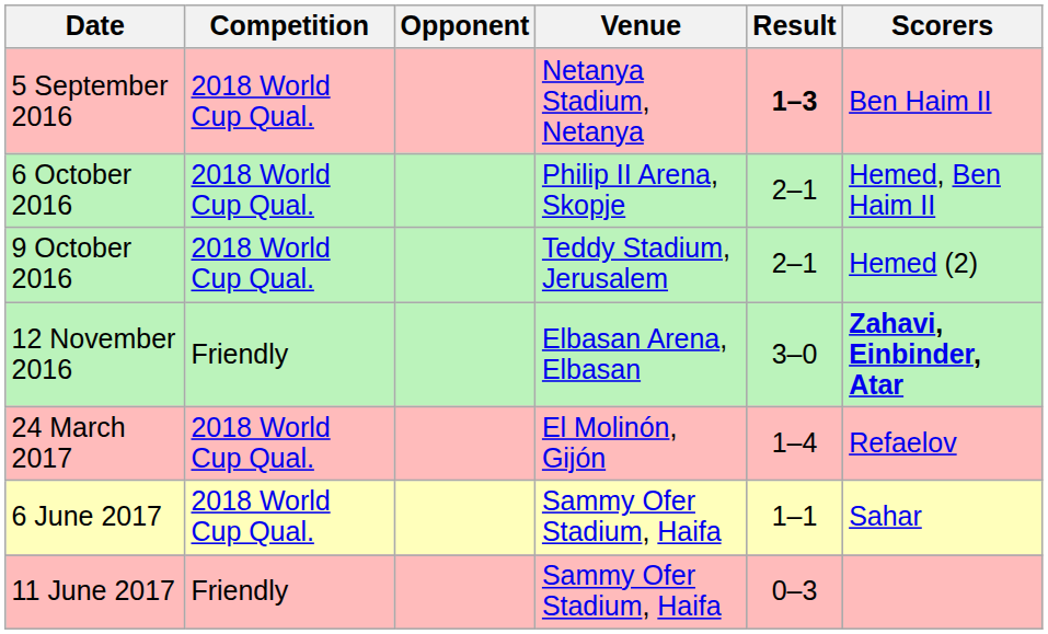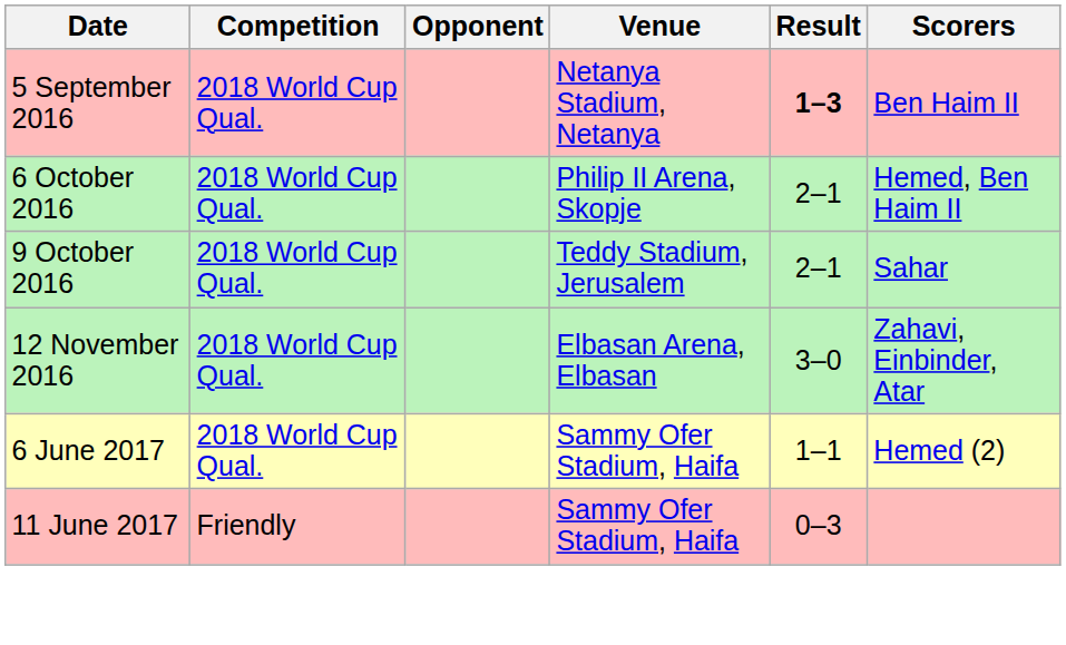9 October 2016 | Scorers: Hemed (2) -> Sahar
12 November 2016 | Competition: Friendly -> 2018 World Cup Qual.
12 November 2016 | Scorers: bold -> normal
- row: 24 March 2017 | 2018 World Cup Qual. | El Molinón, Gijón | 1–4 | Refaelov
6 June 2017 | Scorers: Sahar -> Hemed (2)
